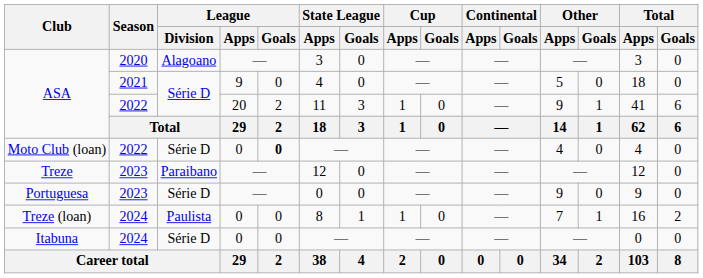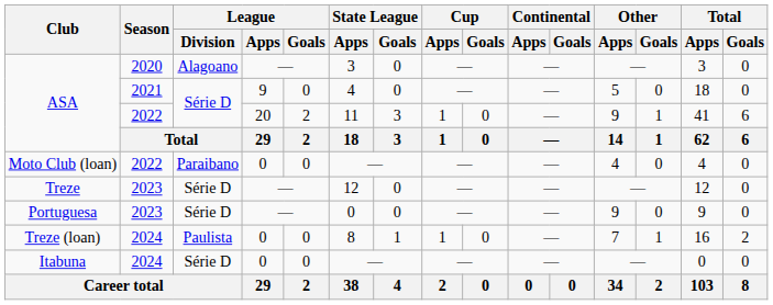Moto Club (loan) | League / Division: Série D -> Paraibano
Moto Club (loan) | League / Goals: bold -> normal
Treze | League / Division: Paraibano -> Série D
